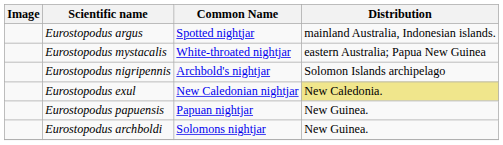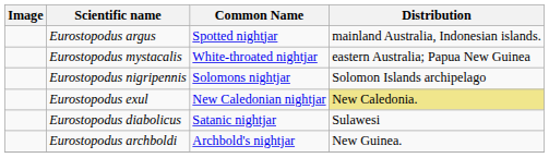Eurostopodus nigripennis | Common Name: Archbold's nightjar -> Solomons nightjar
+ row: Eurostopodus diabolicus | Satanic nightjar | Sulawesi
- row: Eurostopodus papuensis | Papuan nightjar | New Guinea.
Eurostopodus archboldi | Common Name: Solomons nightjar -> Archbold's nightjar
